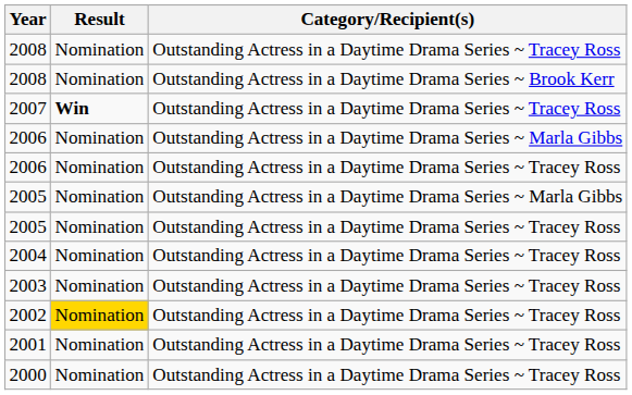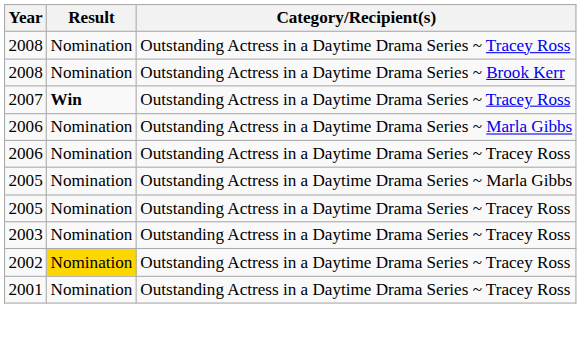- row: 2004 | Nomination | Outstanding Actress in a Daytime Drama Series ~ Tracey Ross
- row: 2000 | Nomination | Outstanding Actress in a Daytime Drama Series ~ Tracey Ross
